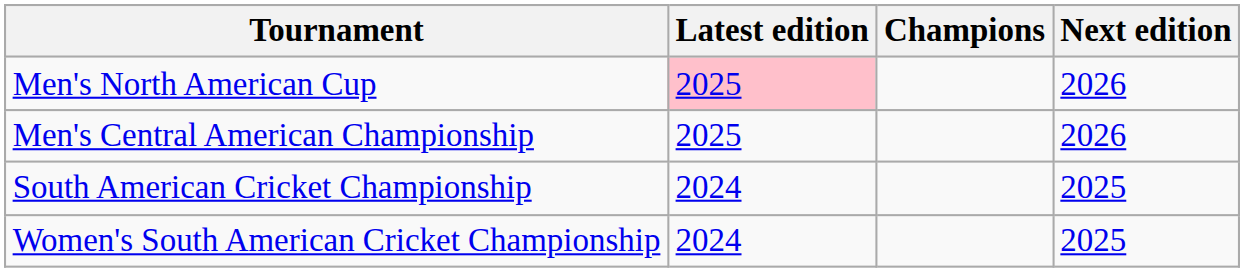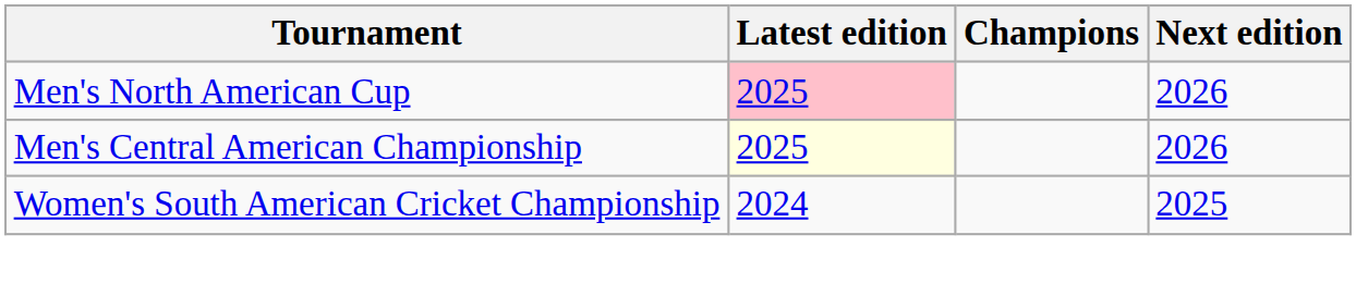Men's Central American Championship | Latest edition: no background -> lightyellow background
- row: South American Cricket Championship | 2024 | 2025
